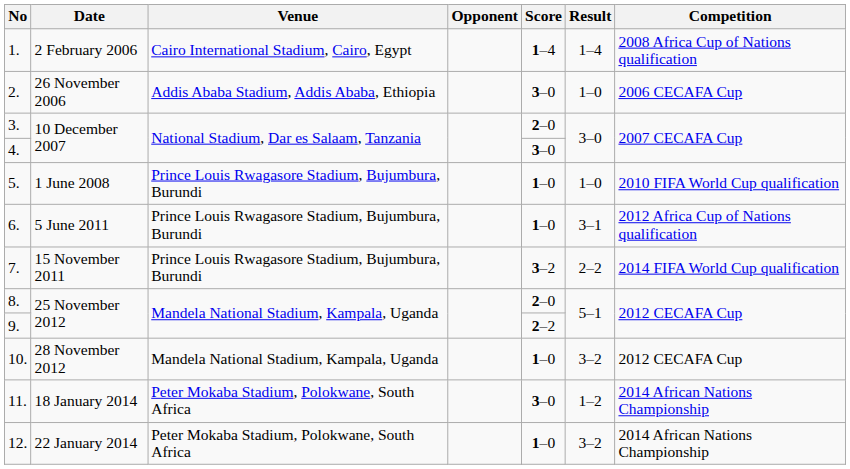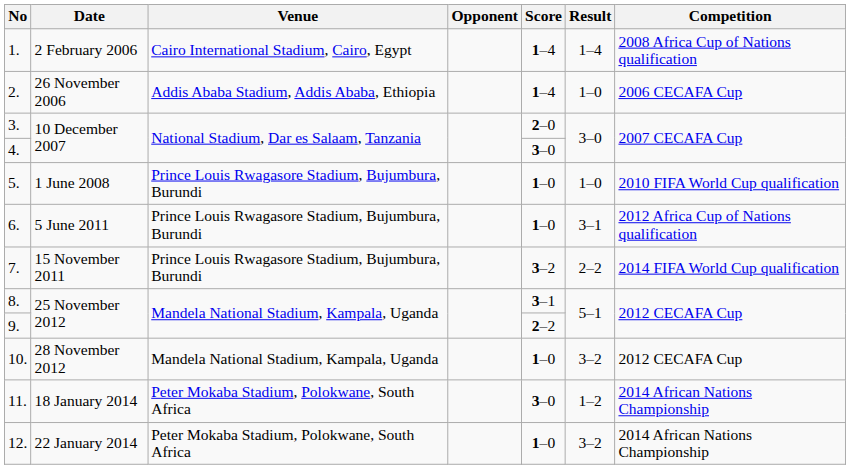2. | Score: 3–0 -> 1–4
8. | Score: 2–0 -> 3–1
